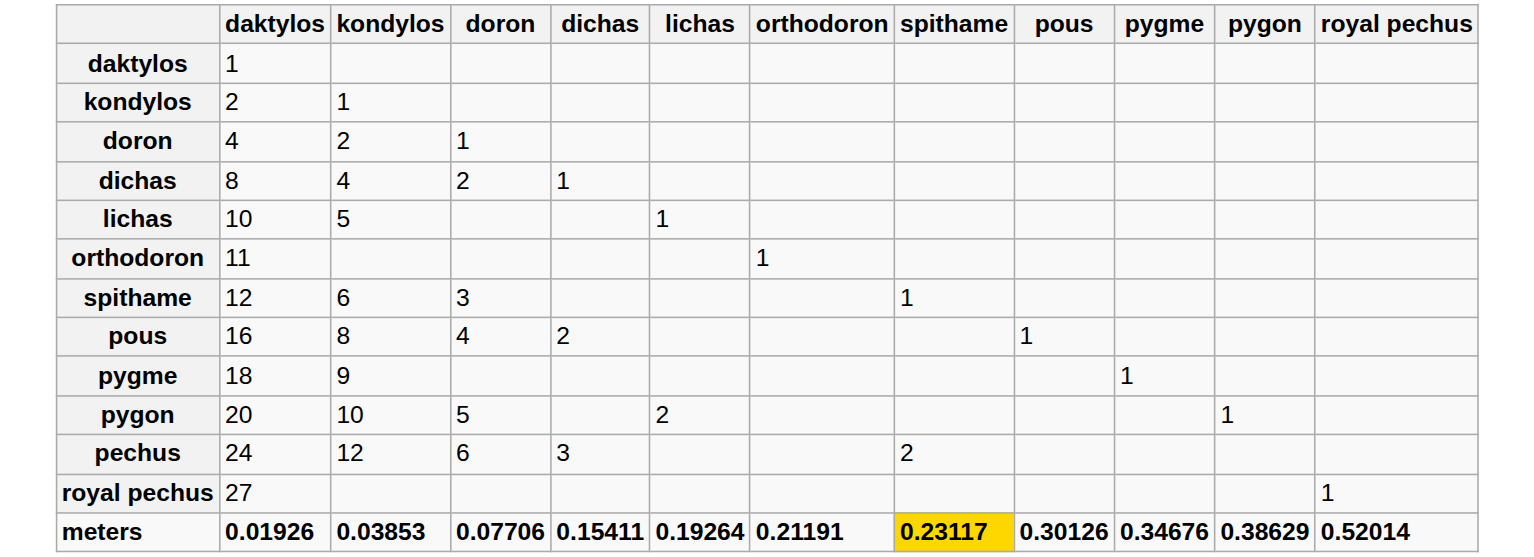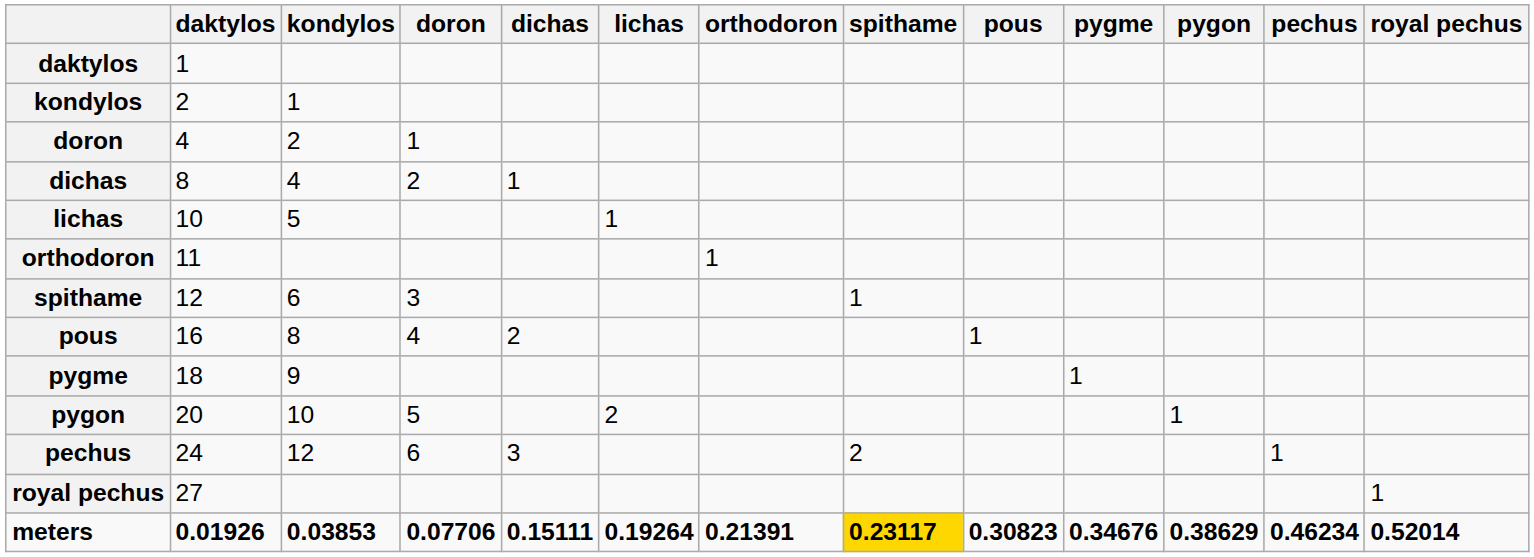+ column: pechus | 1 | 0.46234
meters | dichas: 0.15411 -> 0.15111
meters | orthodoron: 0.21191 -> 0.21391
meters | pous: 0.30126 -> 0.30823
